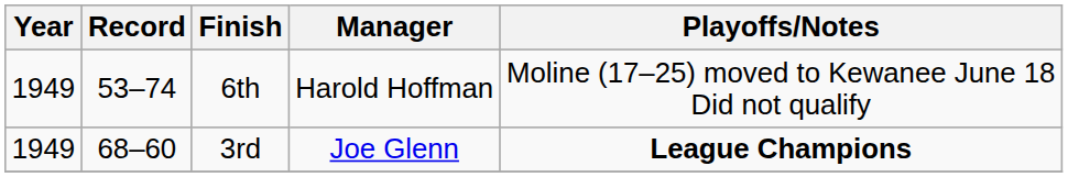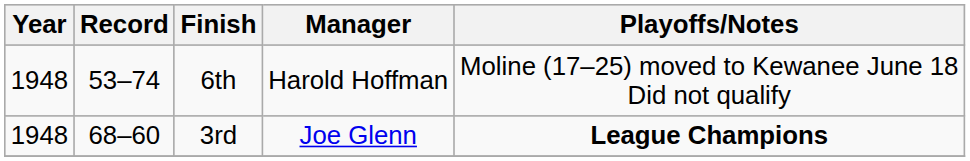6th | Year: 1949 -> 1948
3rd | Year: 1949 -> 1948
